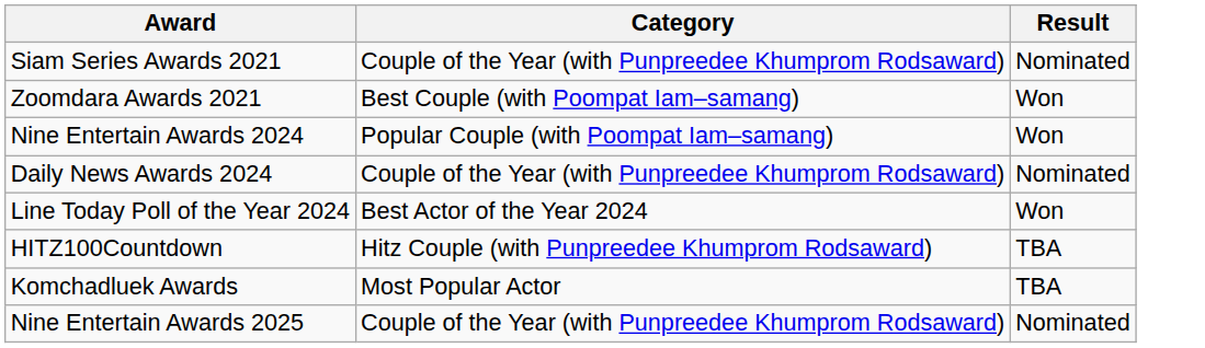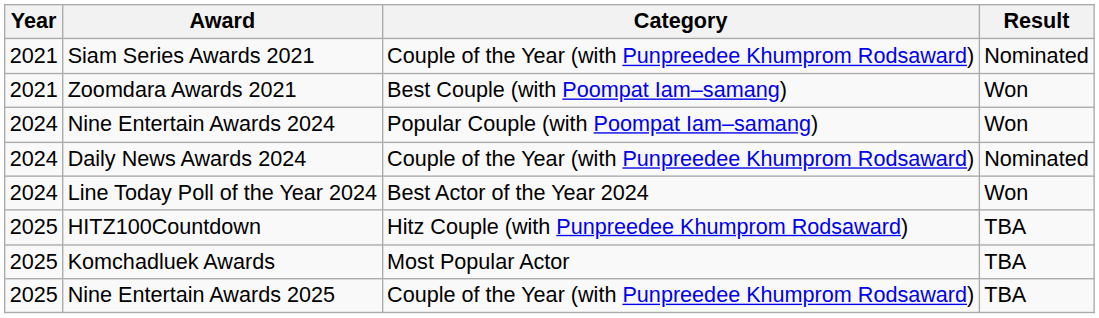+ column: Year | 2021 | 2021 | 2024 | 2024 | 2024 | 2025 | 2025 | 2025
Nine Entertain Awards 2025 | Result: Nominated -> TBA
